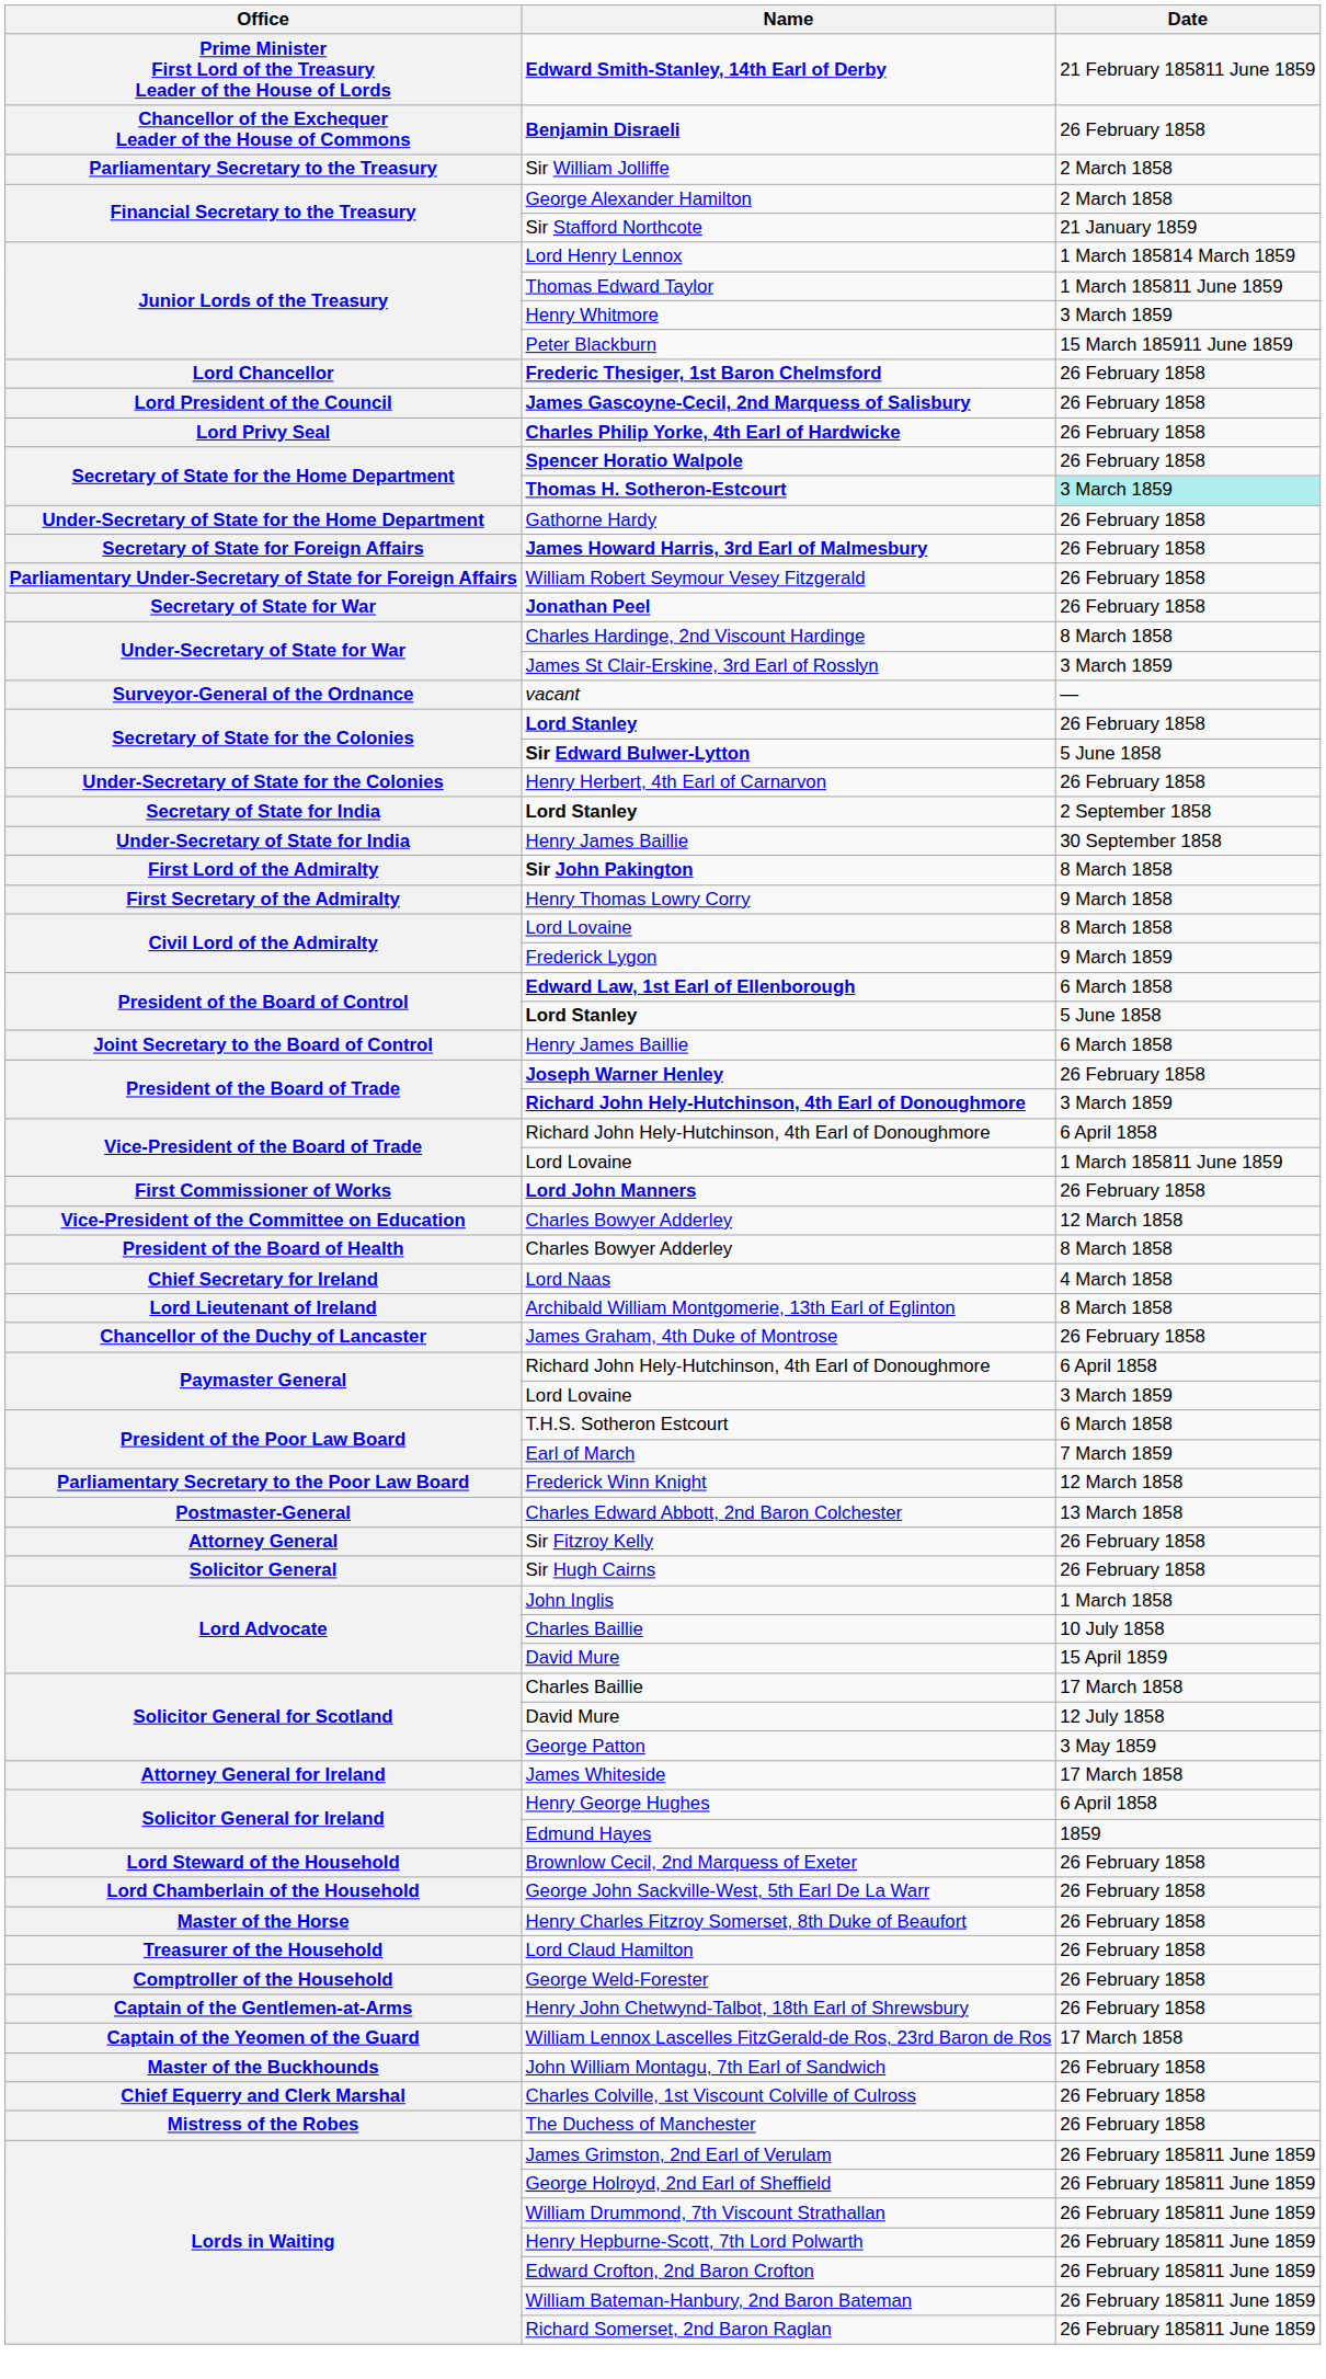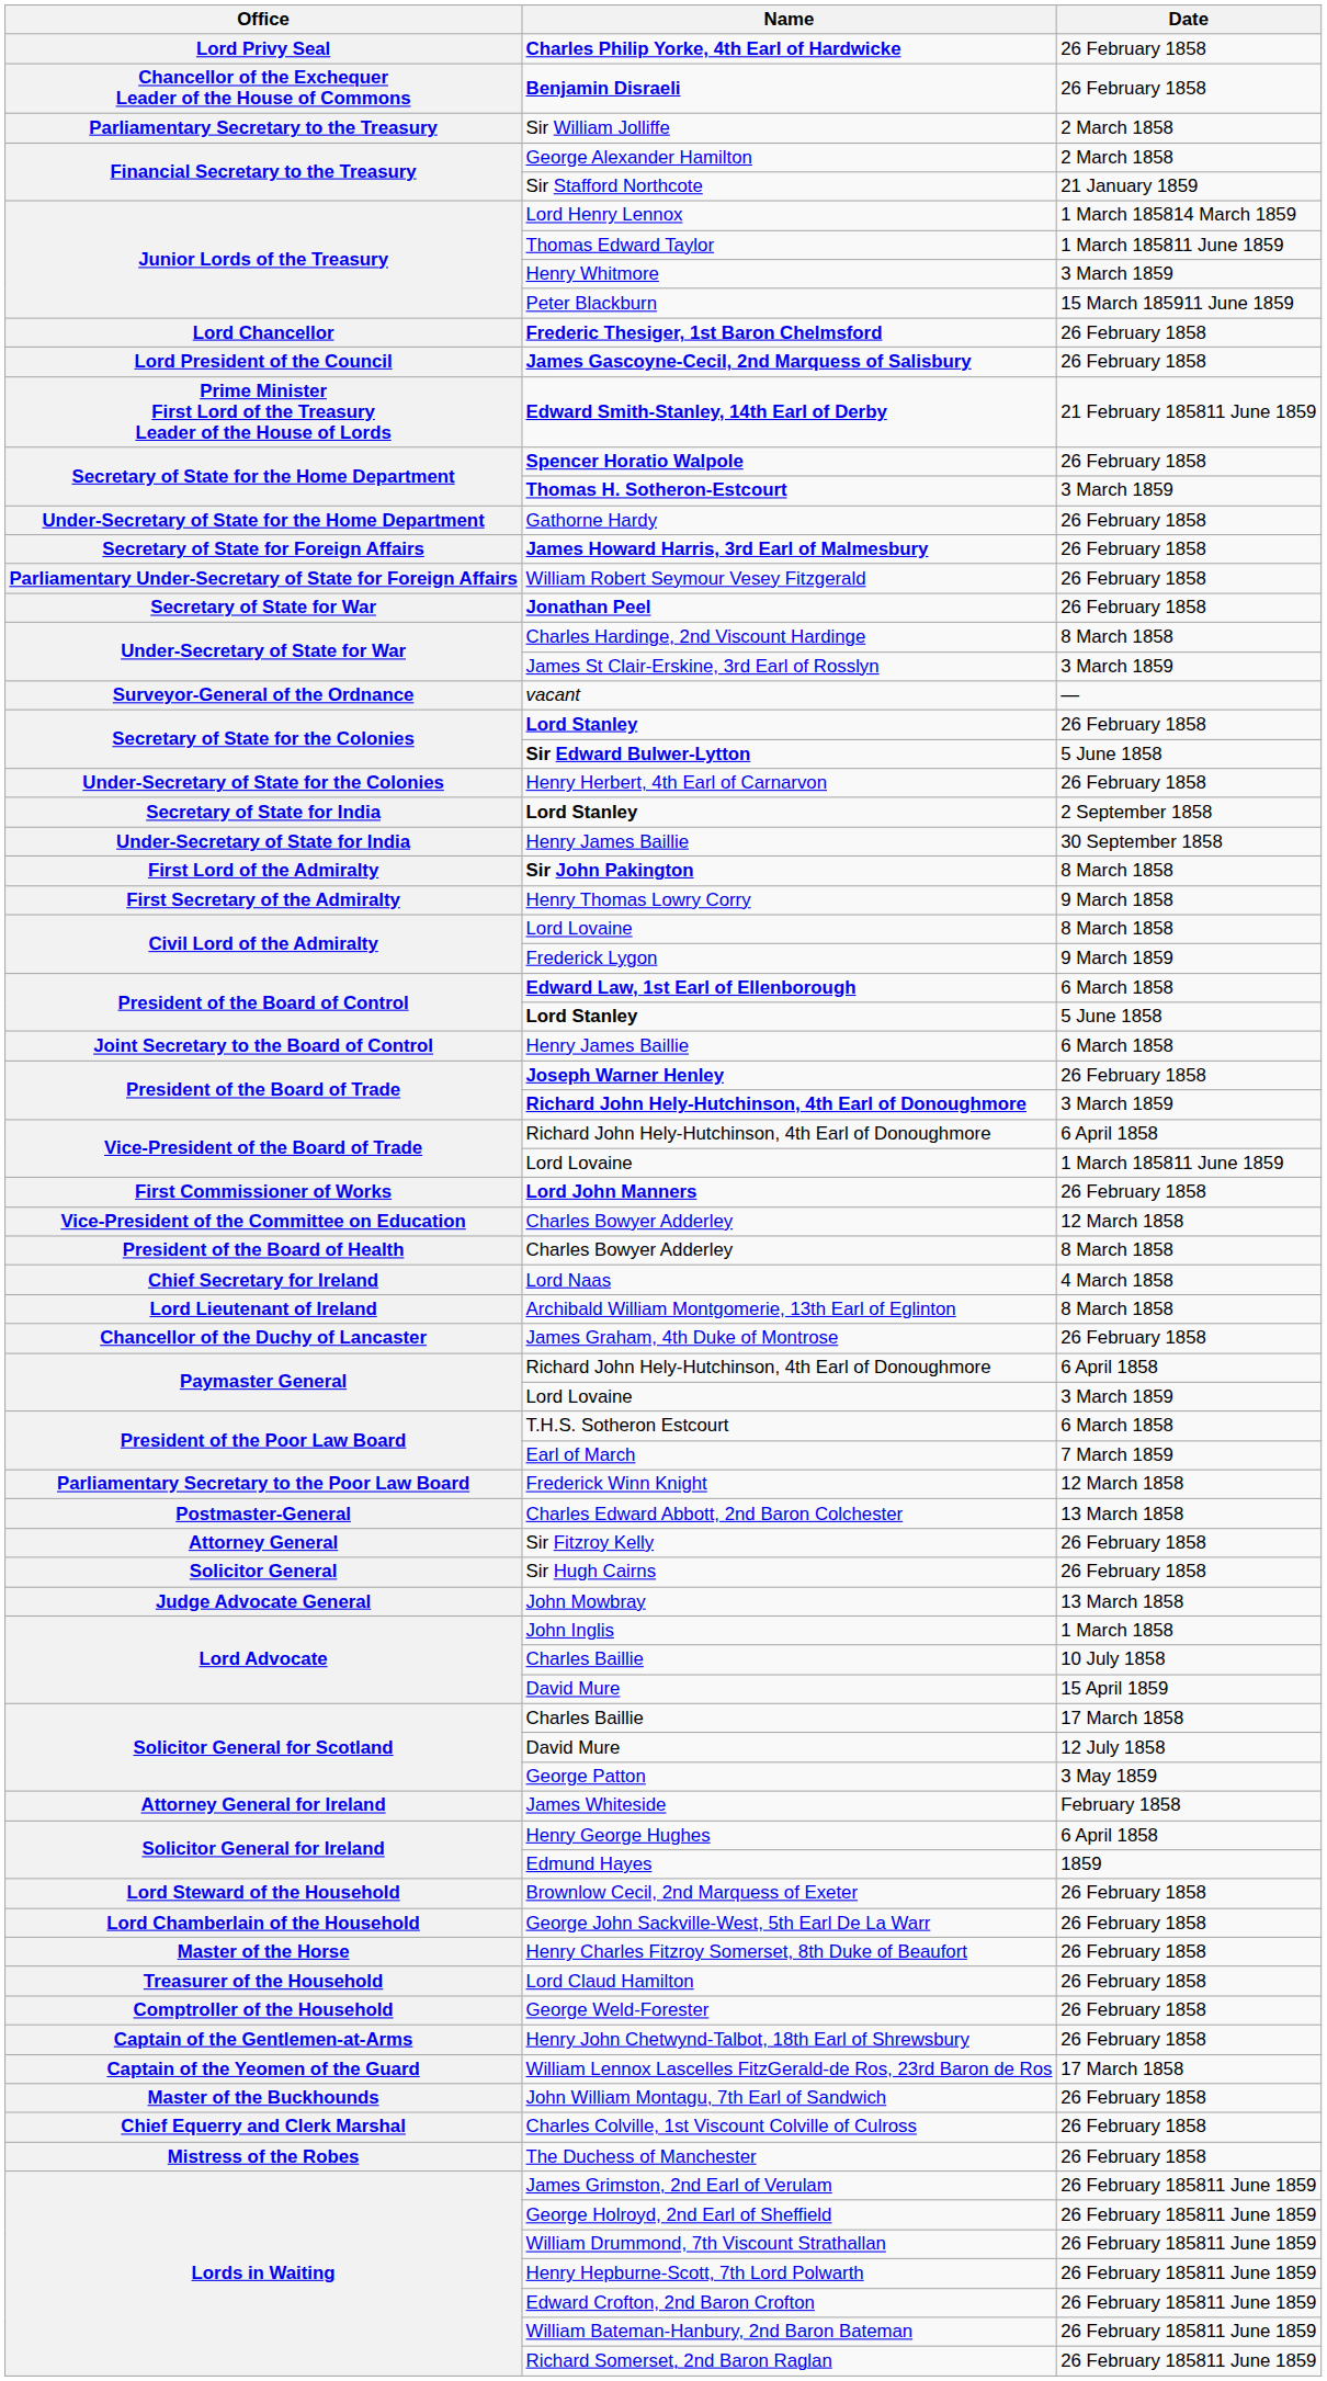rows swapped: Edward Smith-Stanley, 14th Earl of Derby <-> Charles Philip Yorke, 4th Earl of Hardwicke
Thomas H. Sotheron-Estcourt | Date: paleturquoise background -> no background
+ row: Judge Advocate General | John Mowbray | 13 March 1858
James Whiteside | Date: 17 March 1858 -> February 1858
